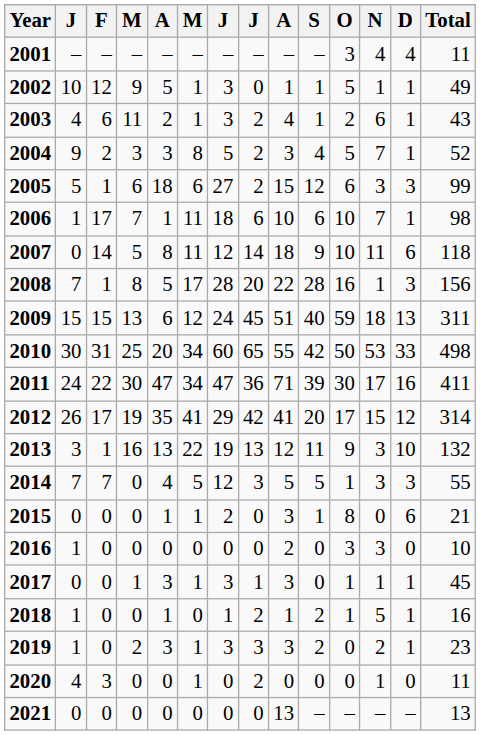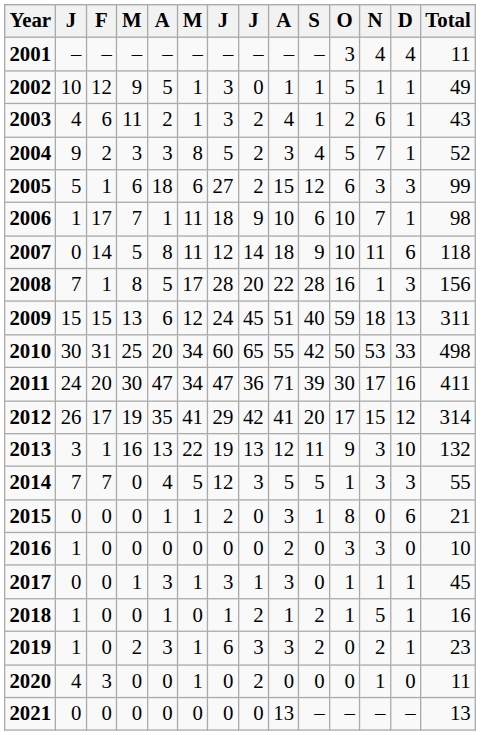2006 | column 8: 6 -> 9
2011 | F: 22 -> 20
2019 | column 7: 3 -> 6
